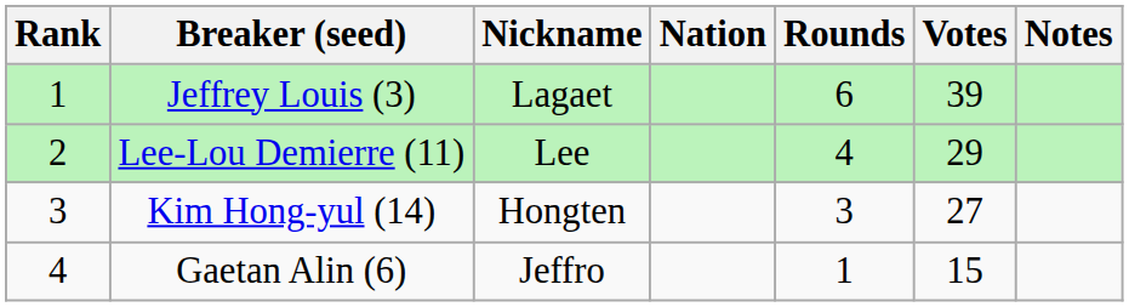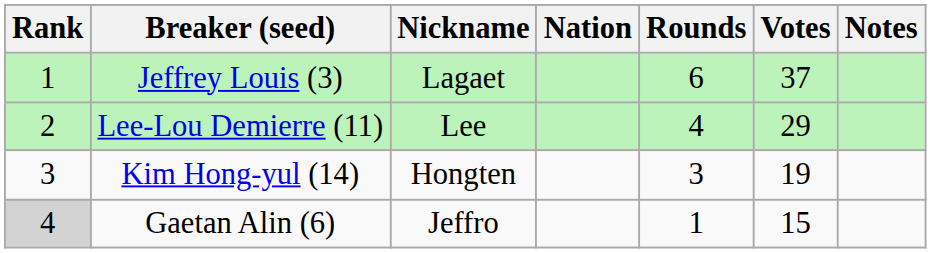Jeffrey Louis (3) | Votes: 39 -> 37
Kim Hong-yul (14) | Votes: 27 -> 19
Gaetan Alin (6) | Rank: no background -> lightgrey background
